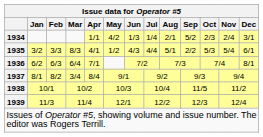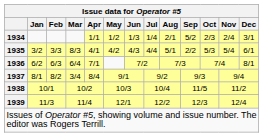1934 | May: 4/2 -> 1/2
1935 | May: 1/2 -> 4/2
